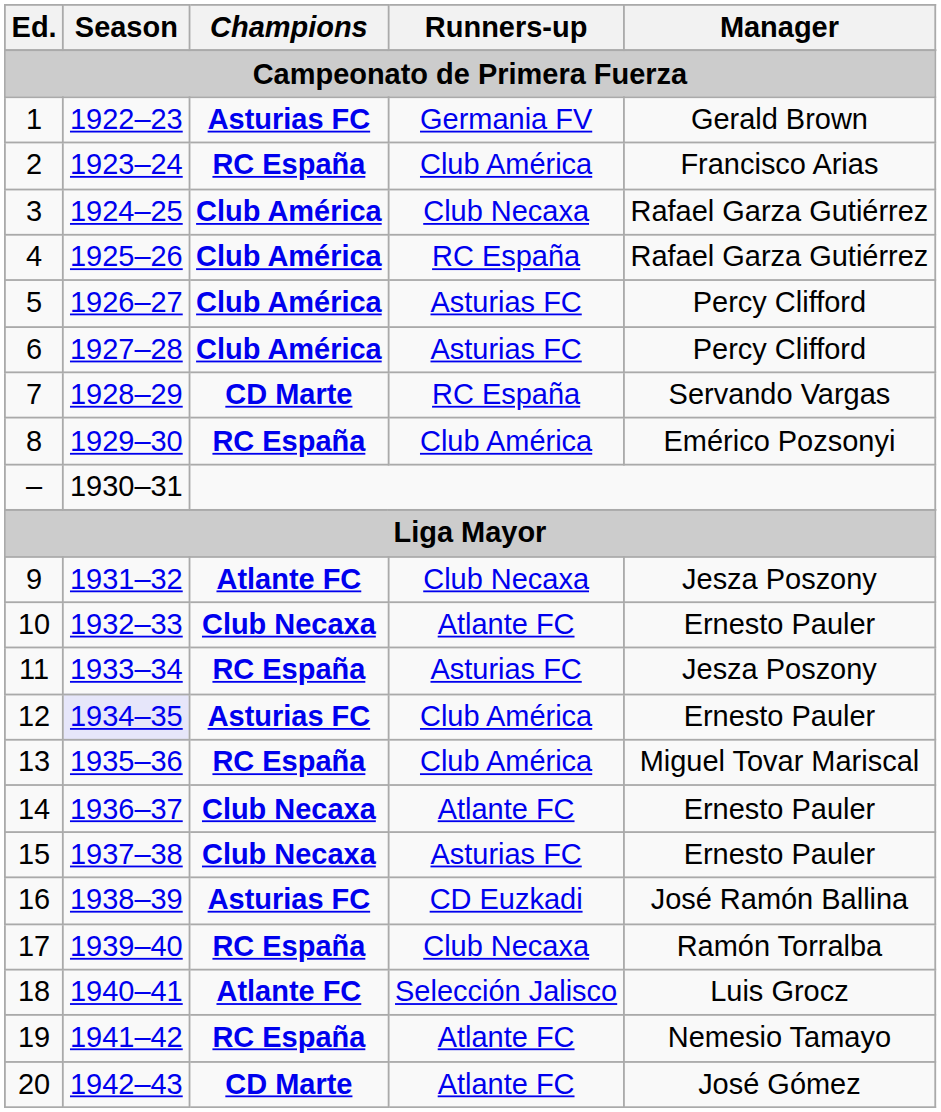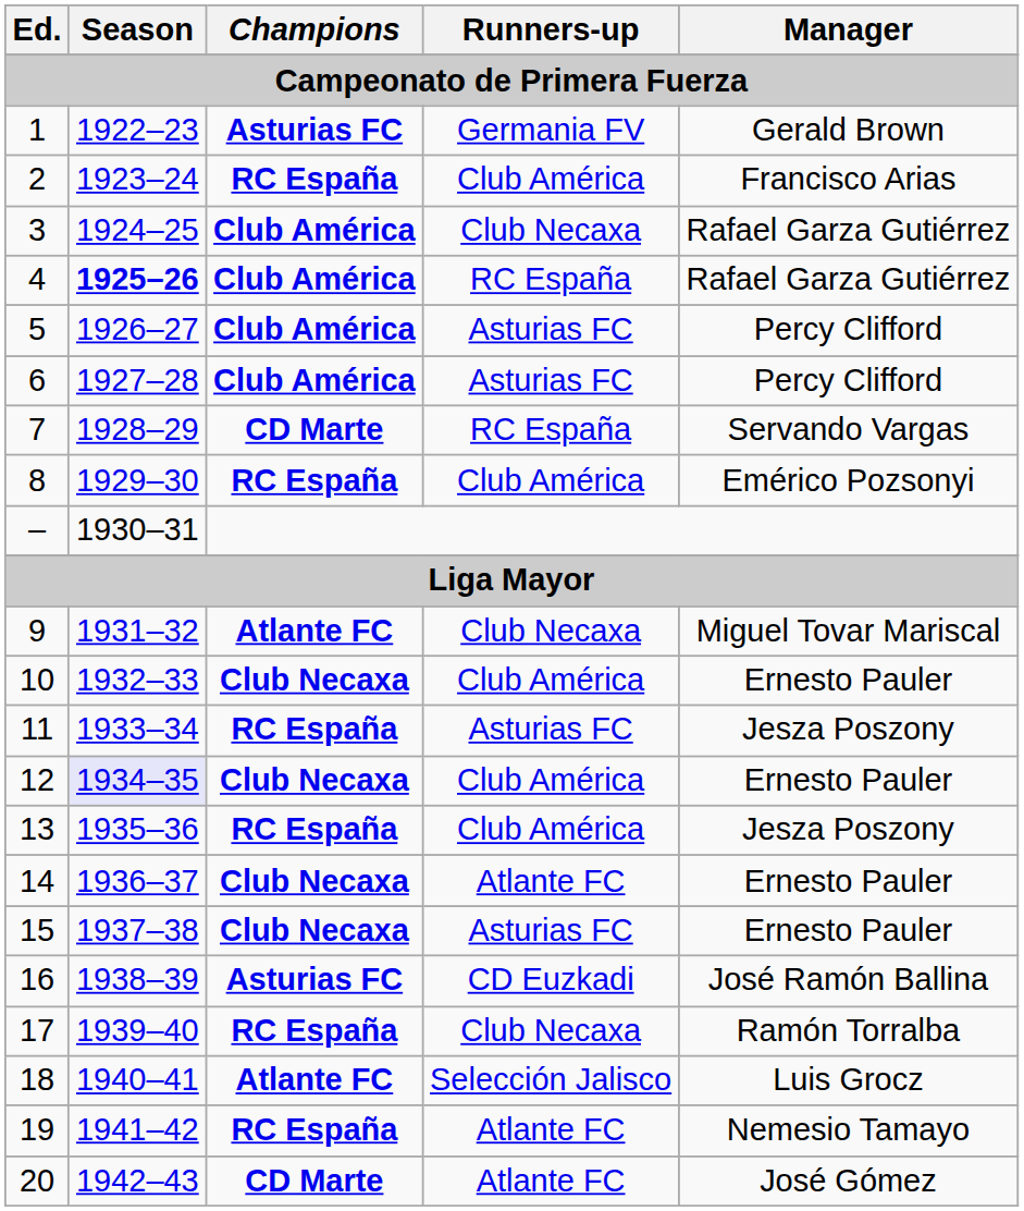4 | Season: normal -> bold
9 | Manager: Jesza Poszony -> Miguel Tovar Mariscal
10 | Runners-up: Atlante FC -> Club América
12 | Champions: Asturias FC -> Club Necaxa
13 | Manager: Miguel Tovar Mariscal -> Jesza Poszony
